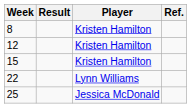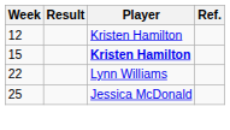- row: 8 | Kristen Hamilton
15 | Player: normal -> bold
